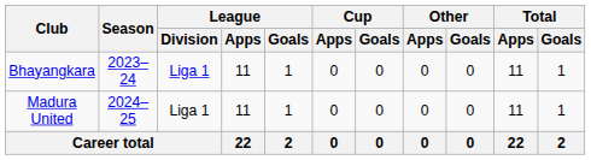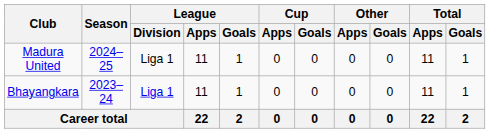rows swapped: Bhayangkara <-> Madura United
